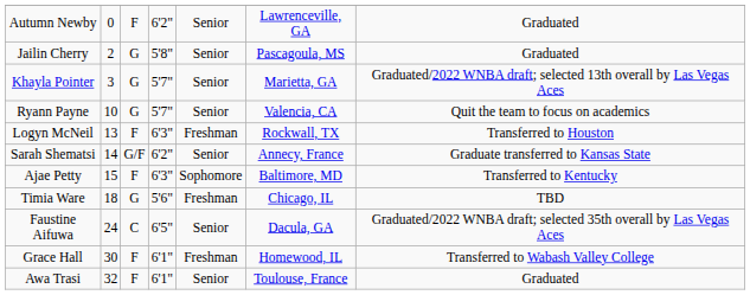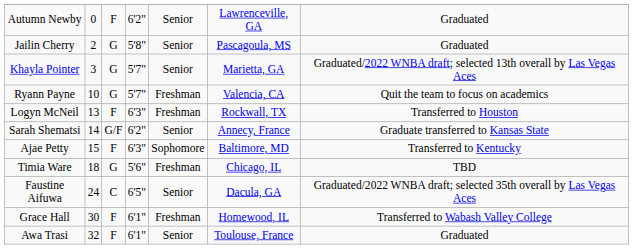Ryann Payne | column 5: Senior -> Freshman
